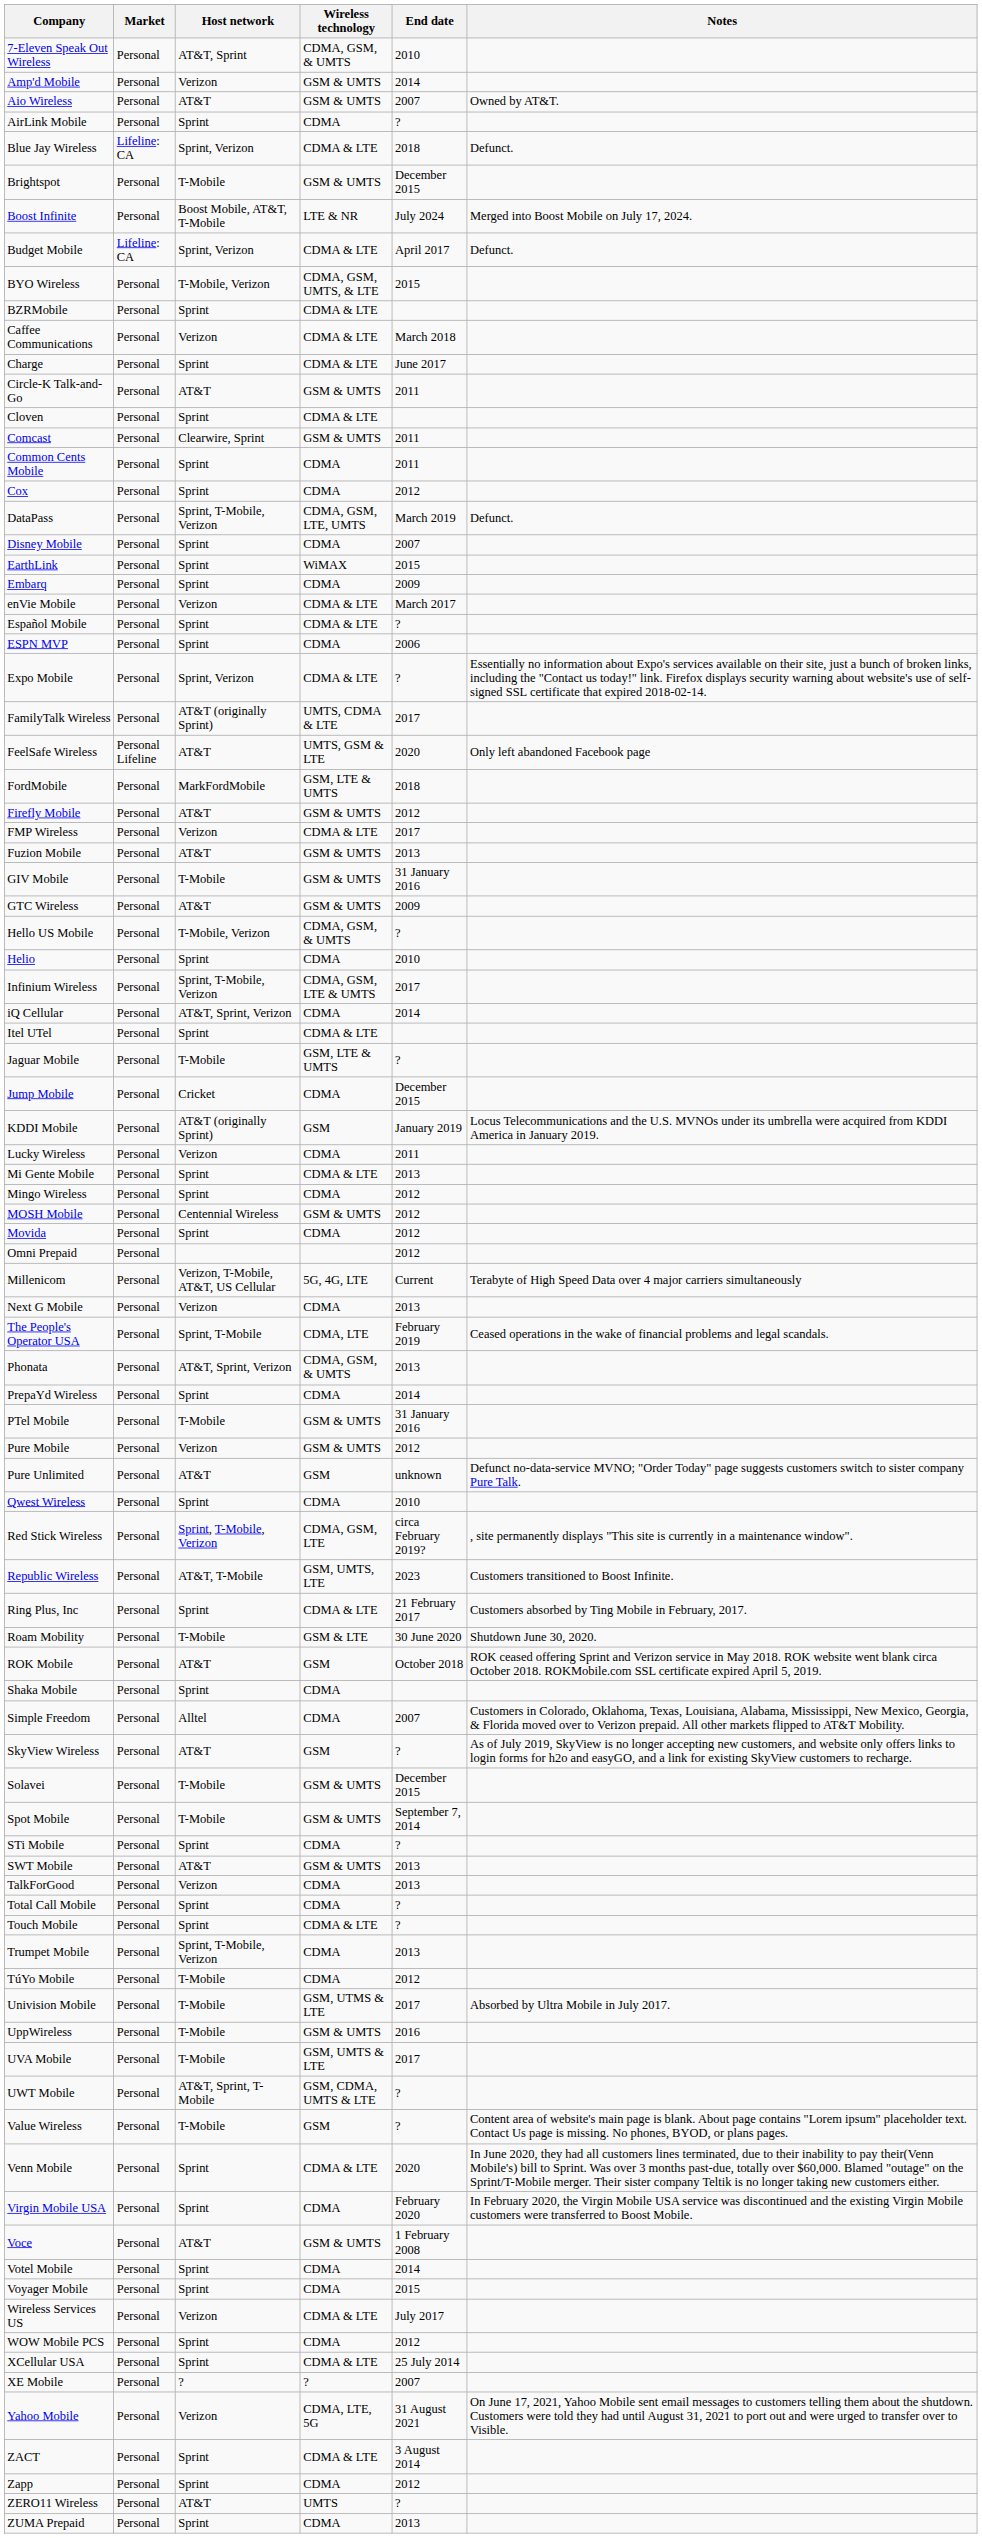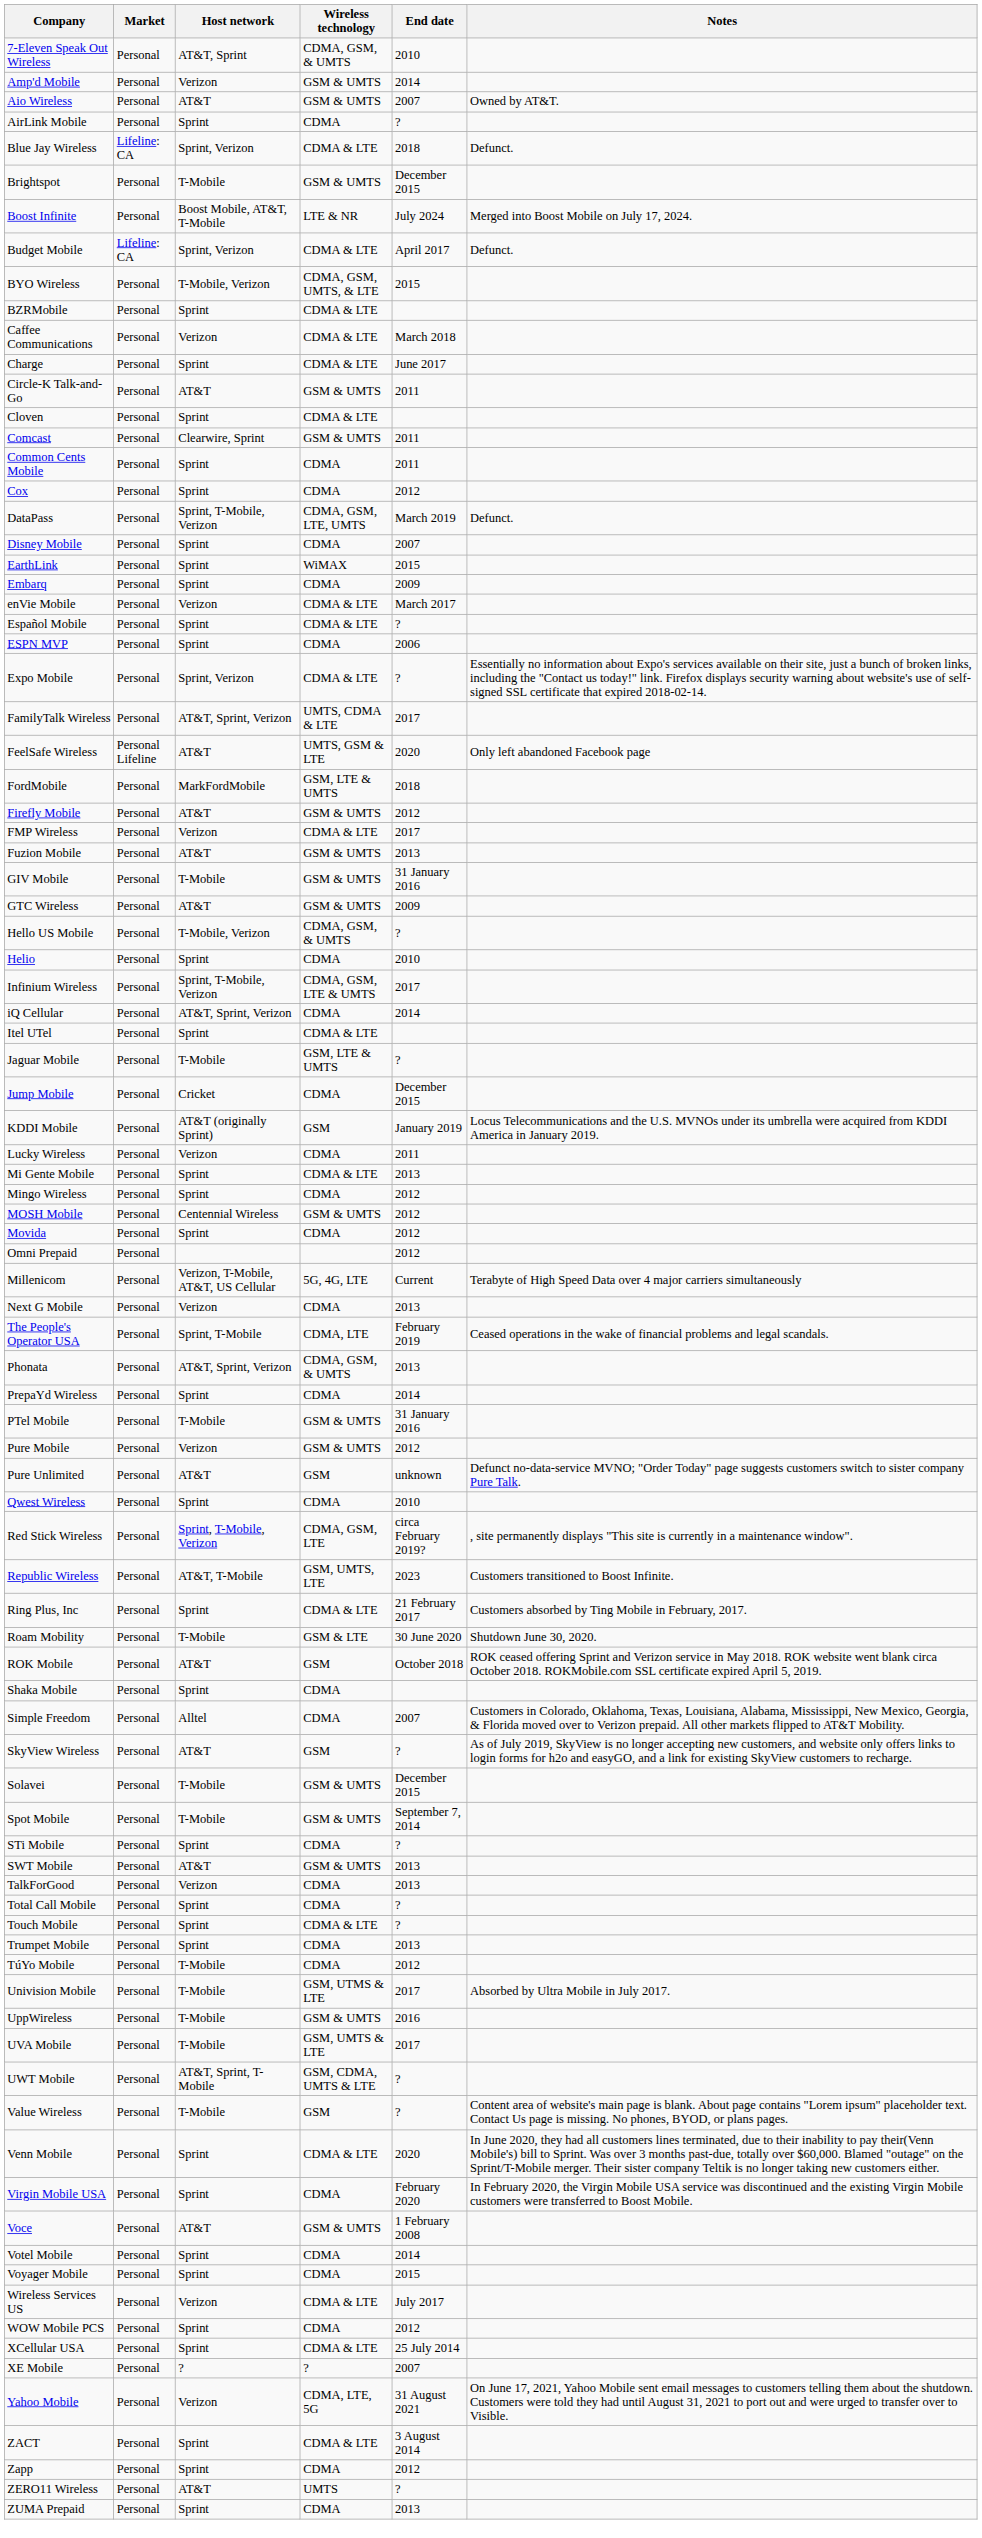FamilyTalk Wireless | Host network: AT&T (originally Sprint) -> AT&T, Sprint, Verizon
Trumpet Mobile | Host network: Sprint, T-Mobile, Verizon -> Sprint
